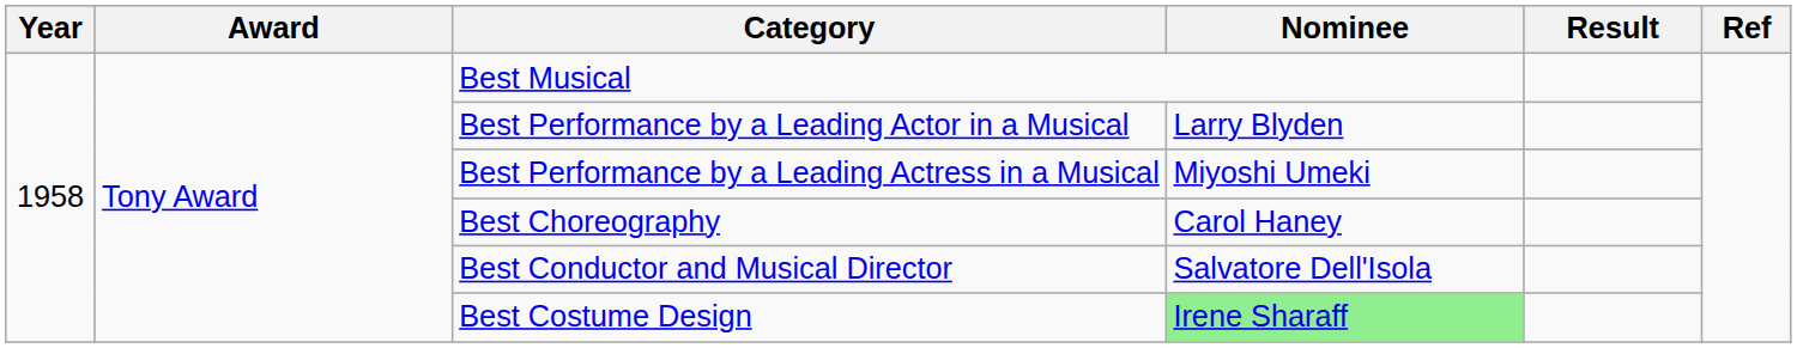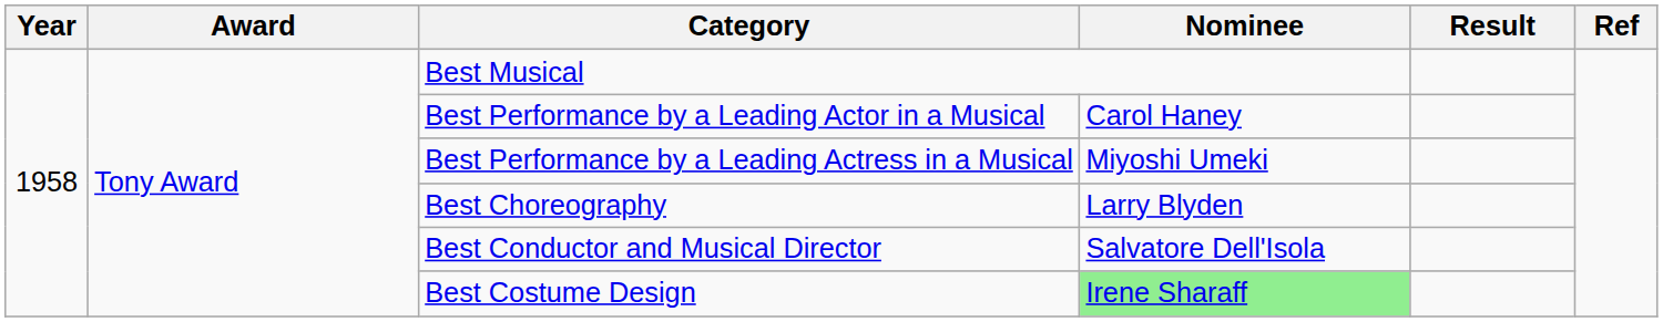Best Performance by a Leading Actor in a Musical | Nominee: Larry Blyden -> Carol Haney
Best Choreography | Nominee: Carol Haney -> Larry Blyden
